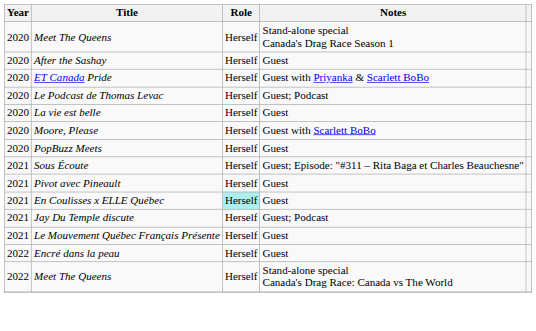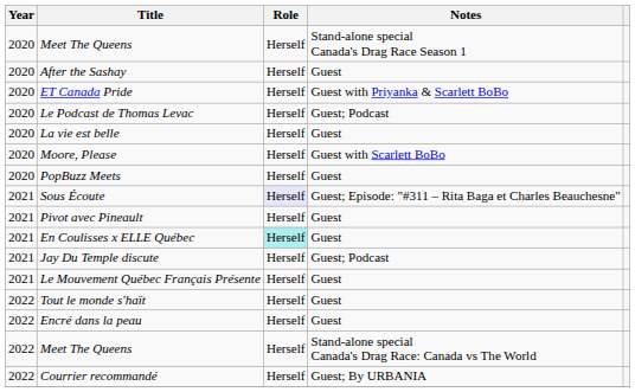Sous Écoute | Role: no background -> lavender background
+ row: 2022 | Tout le monde s'haït | Herself | Guest
+ row: 2022 | Courrier recommandé | Herself | Guest; By URBANIA
